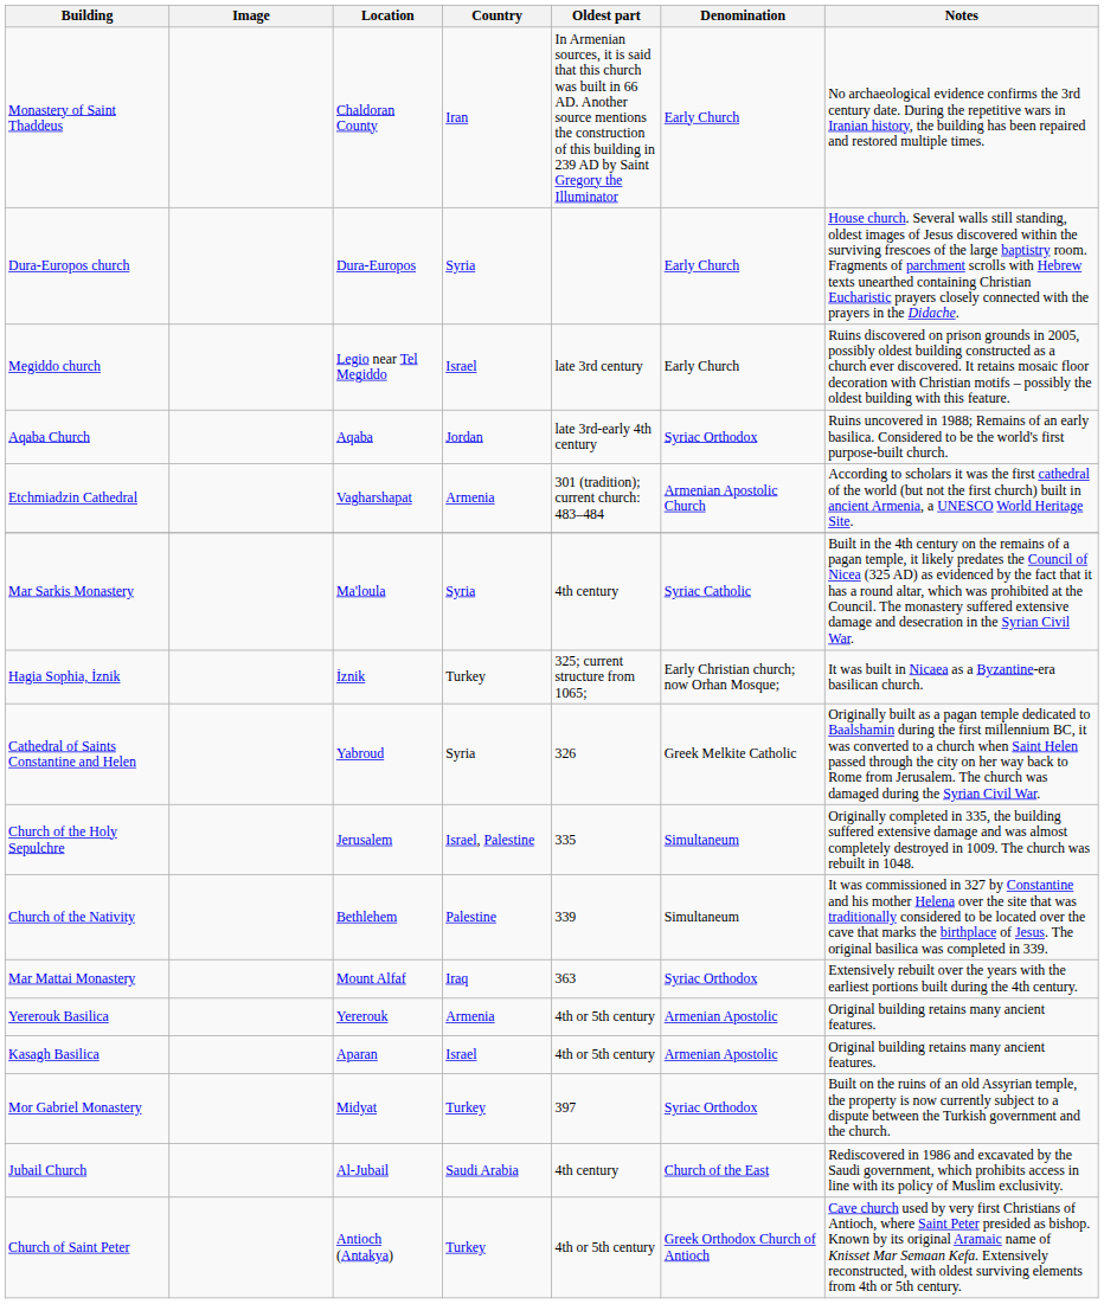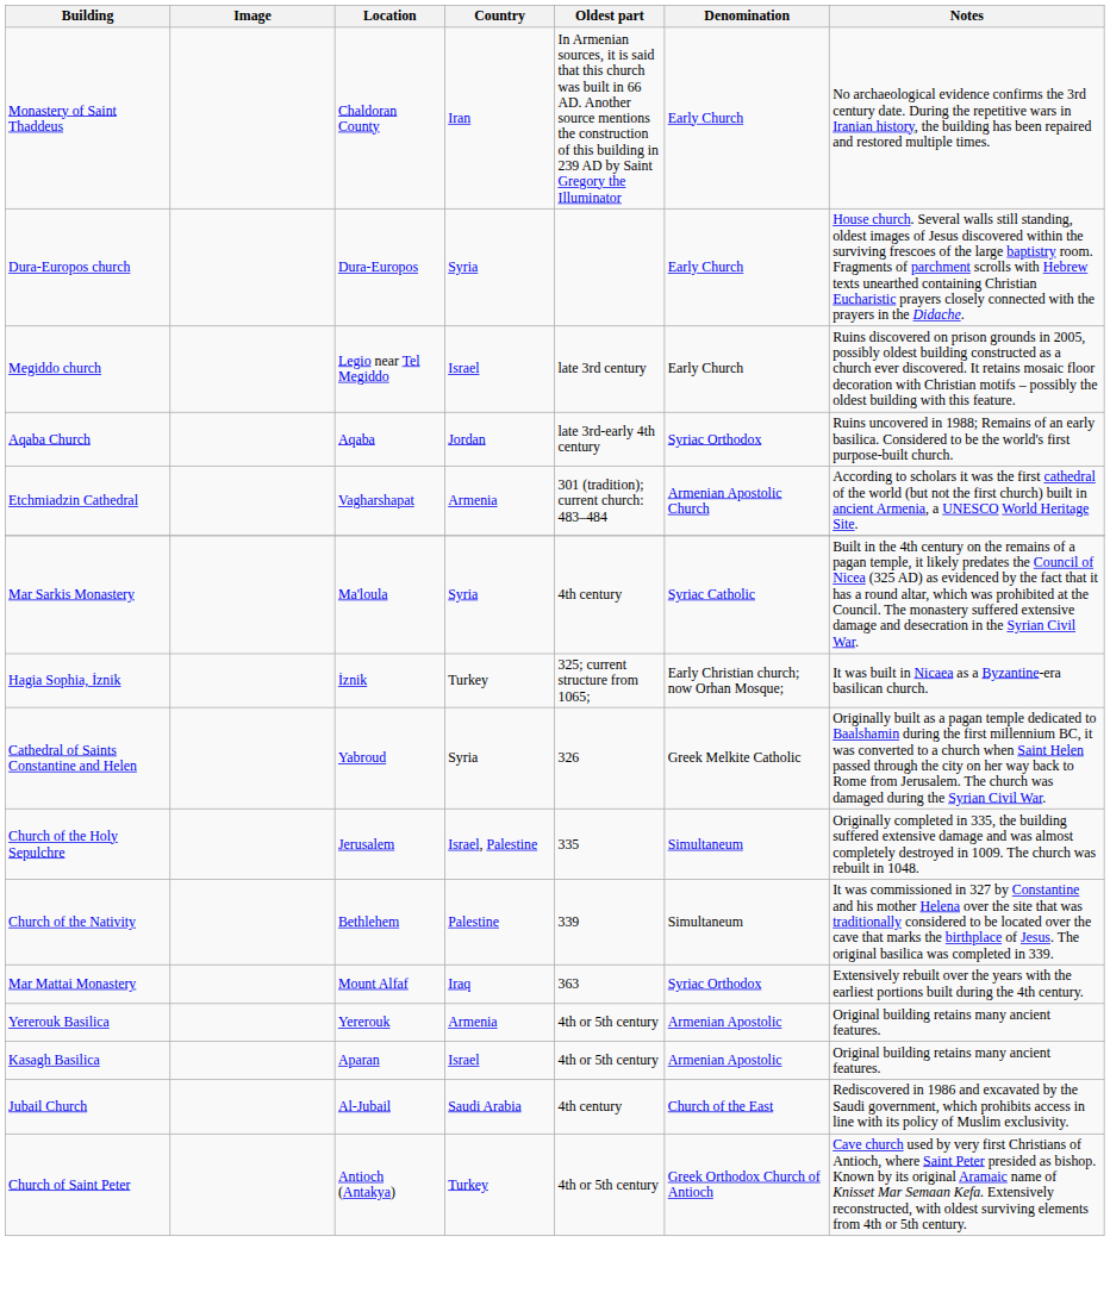- row: Mor Gabriel Monastery | Midyat | Turkey | 397 | Syriac Orthodox | Built on the ruins of an old Assyrian temple, the property is now currently subject to a dispute between the Turkish government and the church.
